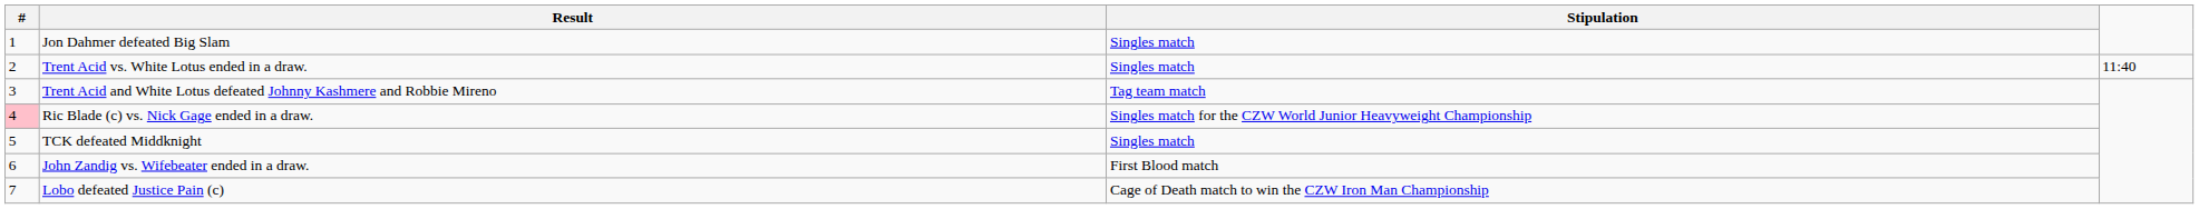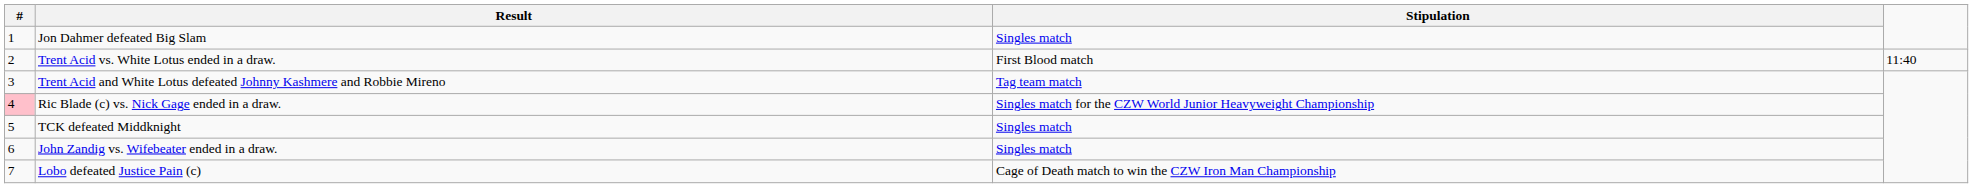Trent Acid vs. White Lotus ended in a draw. | Stipulation: Singles match -> First Blood match
John Zandig vs. Wifebeater ended in a draw. | Stipulation: First Blood match -> Singles match
